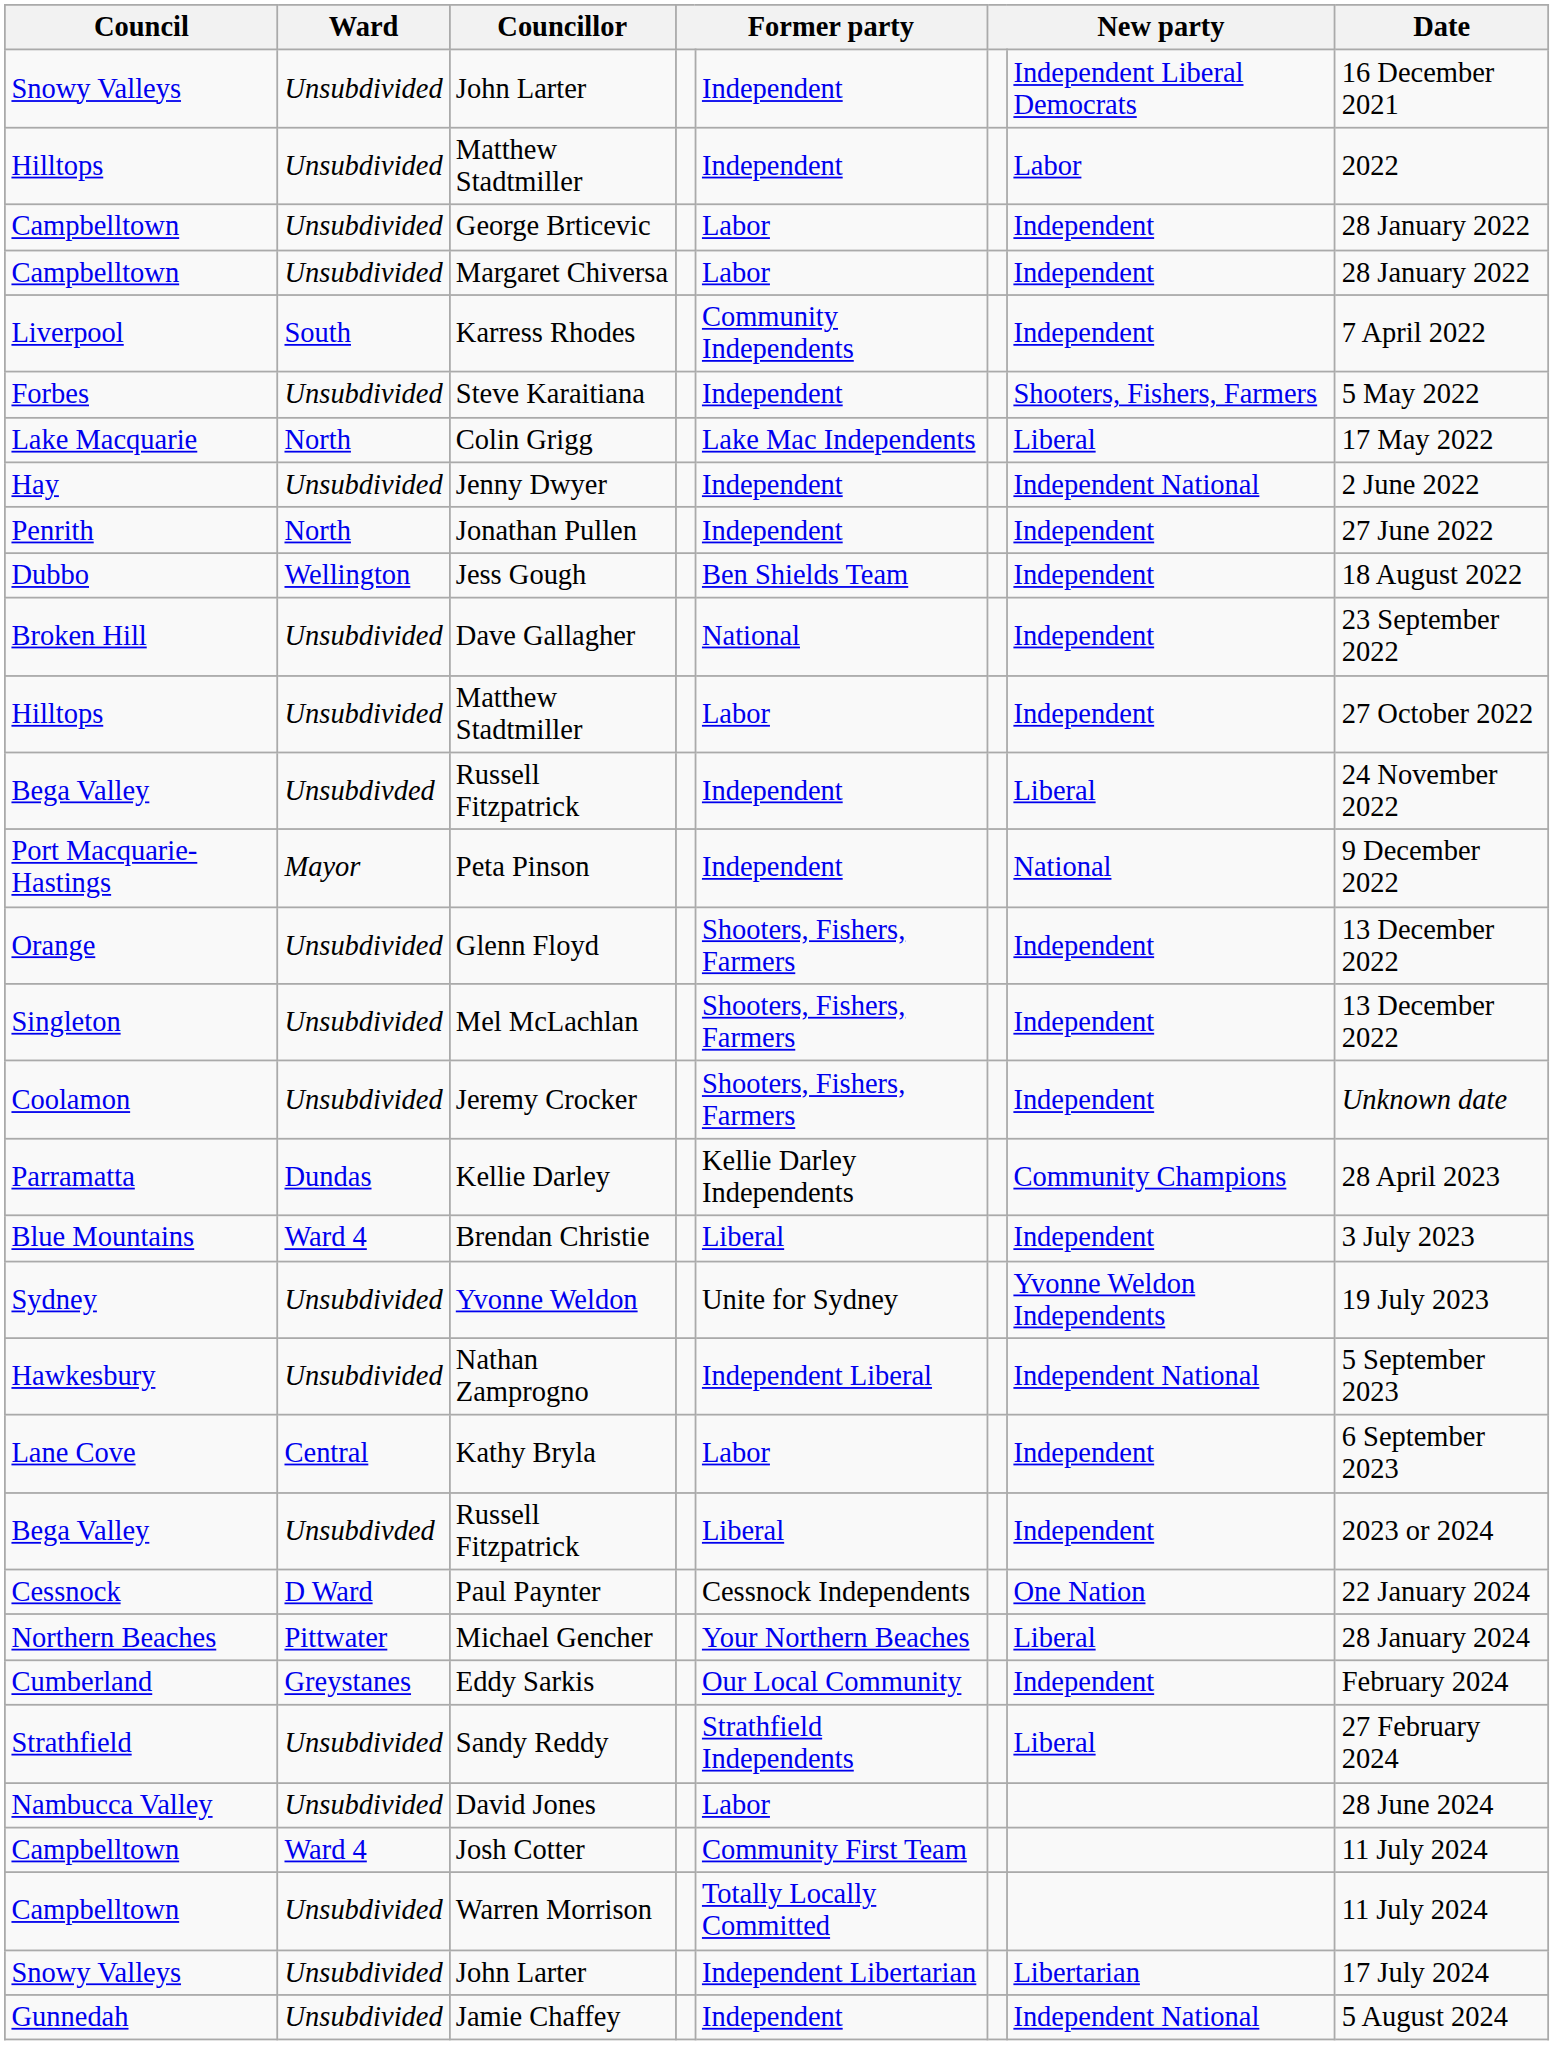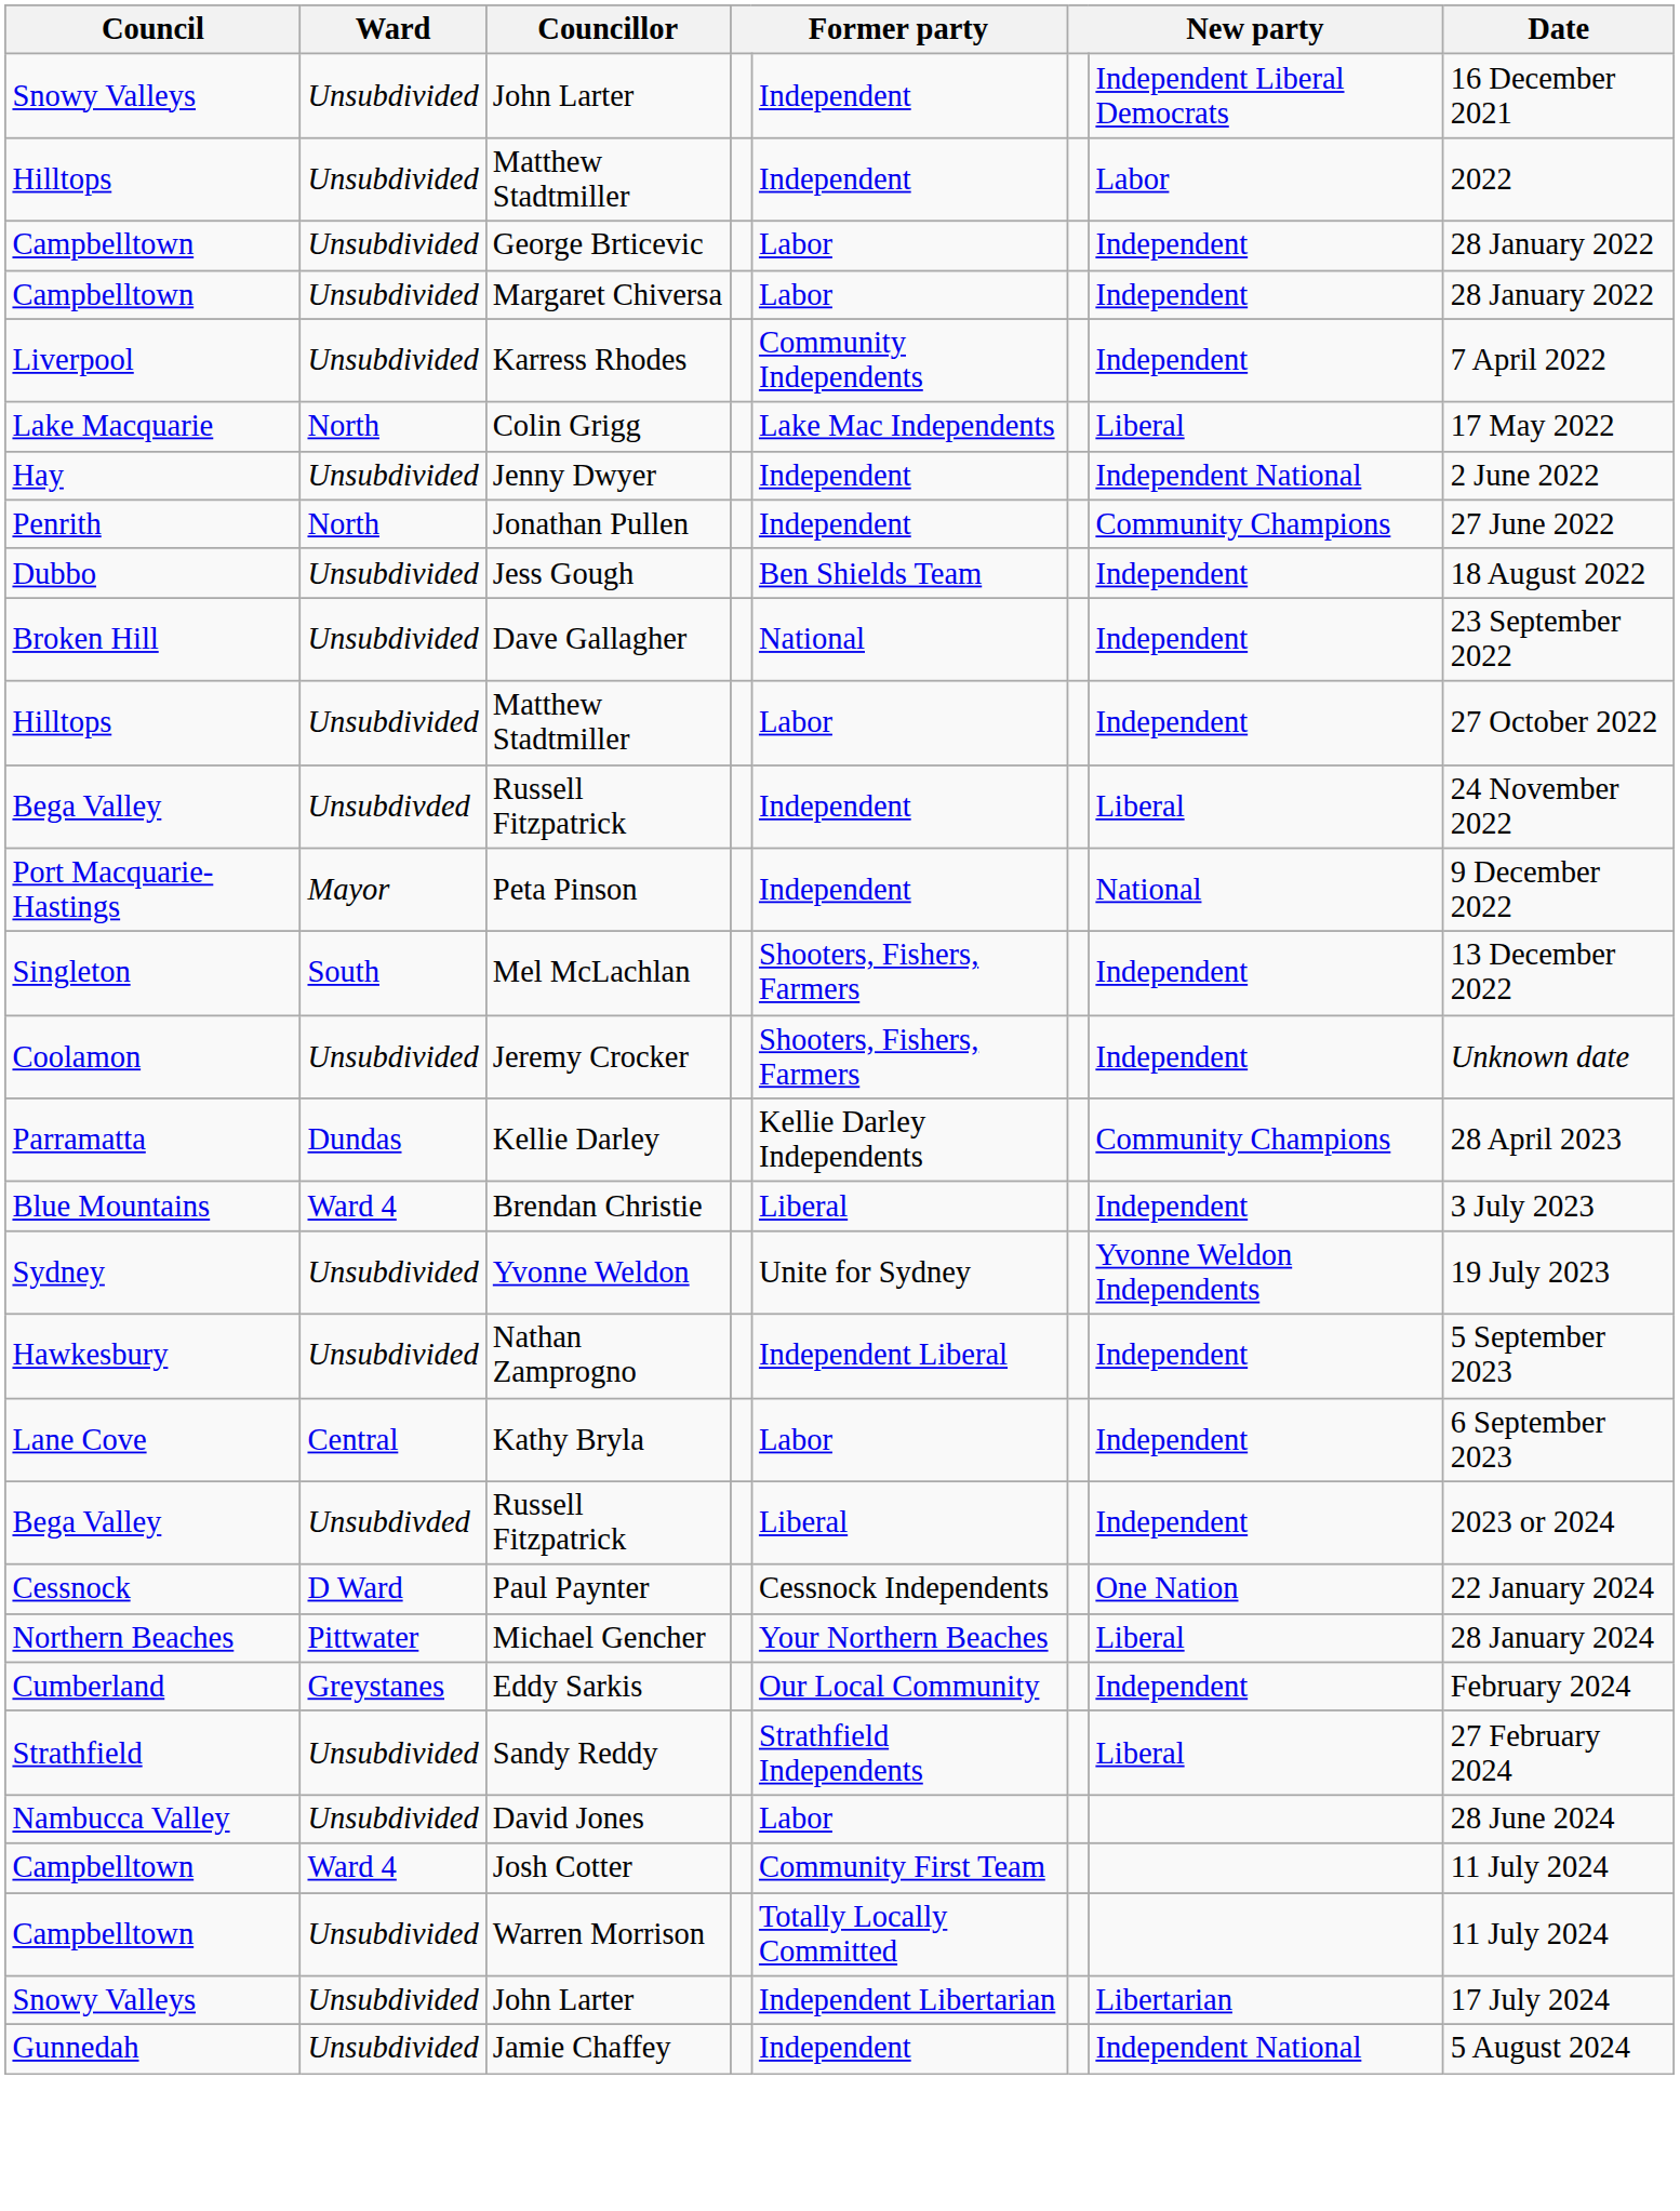Karress Rhodes | Ward: South -> Unsubdivided
- row: Forbes | Unsubdivided | Steve Karaitiana | Independent | Shooters, Fishers, Farmers | 5 May 2022
Jonathan Pullen | column 7: Independent -> Community Champions
Jess Gough | Ward: Wellington -> Unsubdivided
- row: Orange | Unsubdivided | Glenn Floyd | Shooters, Fishers, Farmers | Independent | 13 December 2022
Mel McLachlan | Ward: Unsubdivided -> South
Nathan Zamprogno | column 7: Independent National -> Independent
